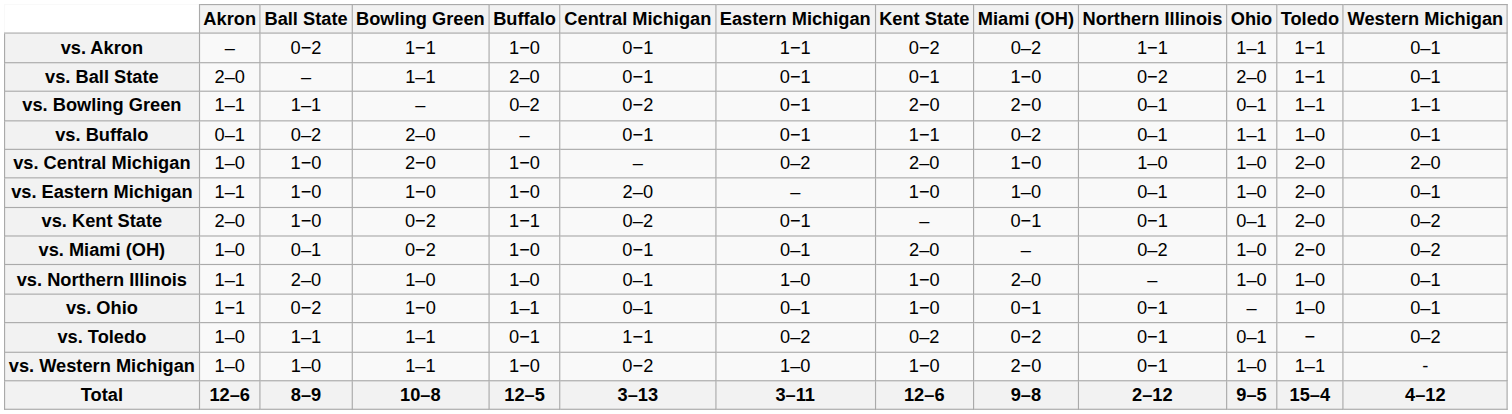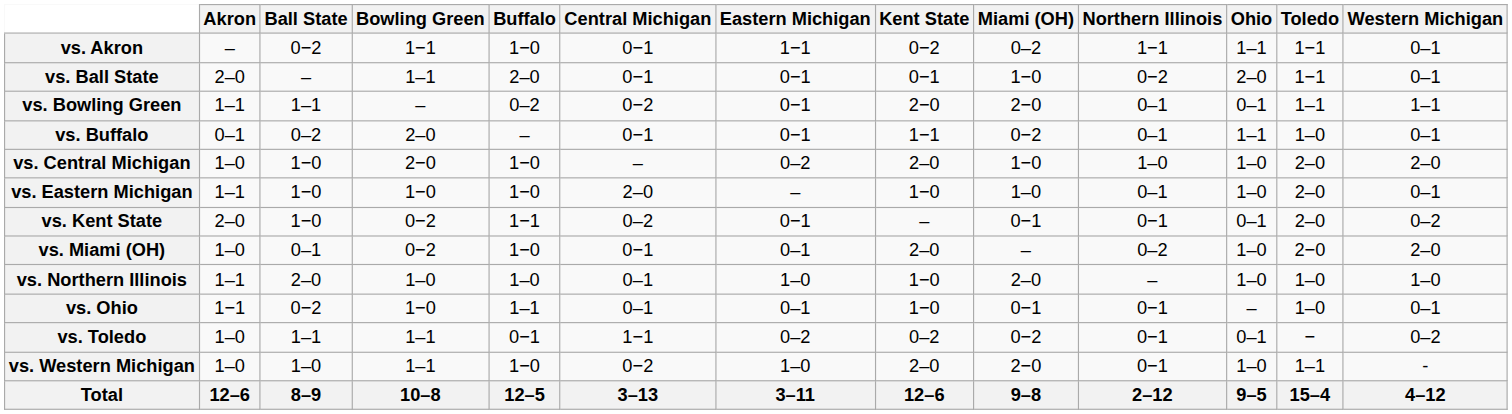vs. Buffalo | Miami (OH): 0–2 -> 0−2
vs. Miami (OH) | Western Michigan: 0–2 -> 2–0
vs. Northern Illinois | Western Michigan: 0–1 -> 1–0
vs. Western Michigan | Kent State: 1−0 -> 2–0
